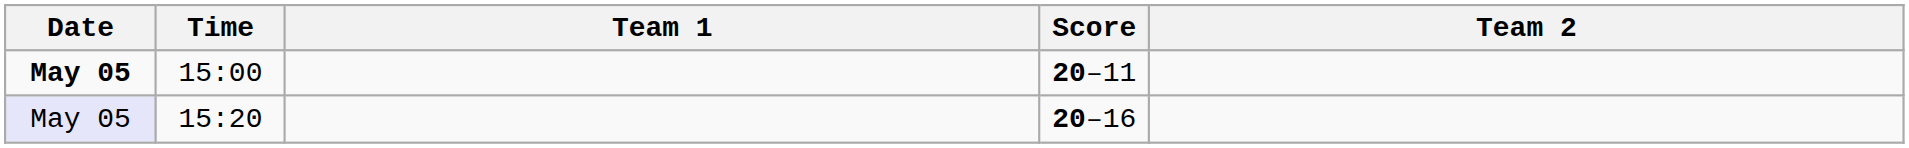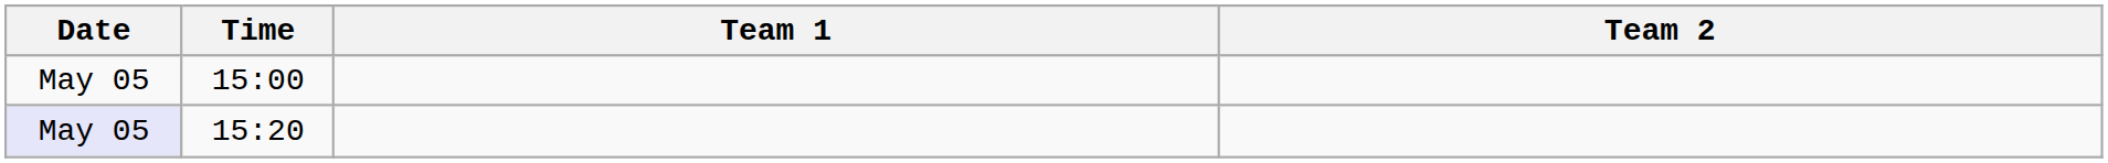- column: Score | 20–11 | 20–16
15:00 | Date: bold -> normal
